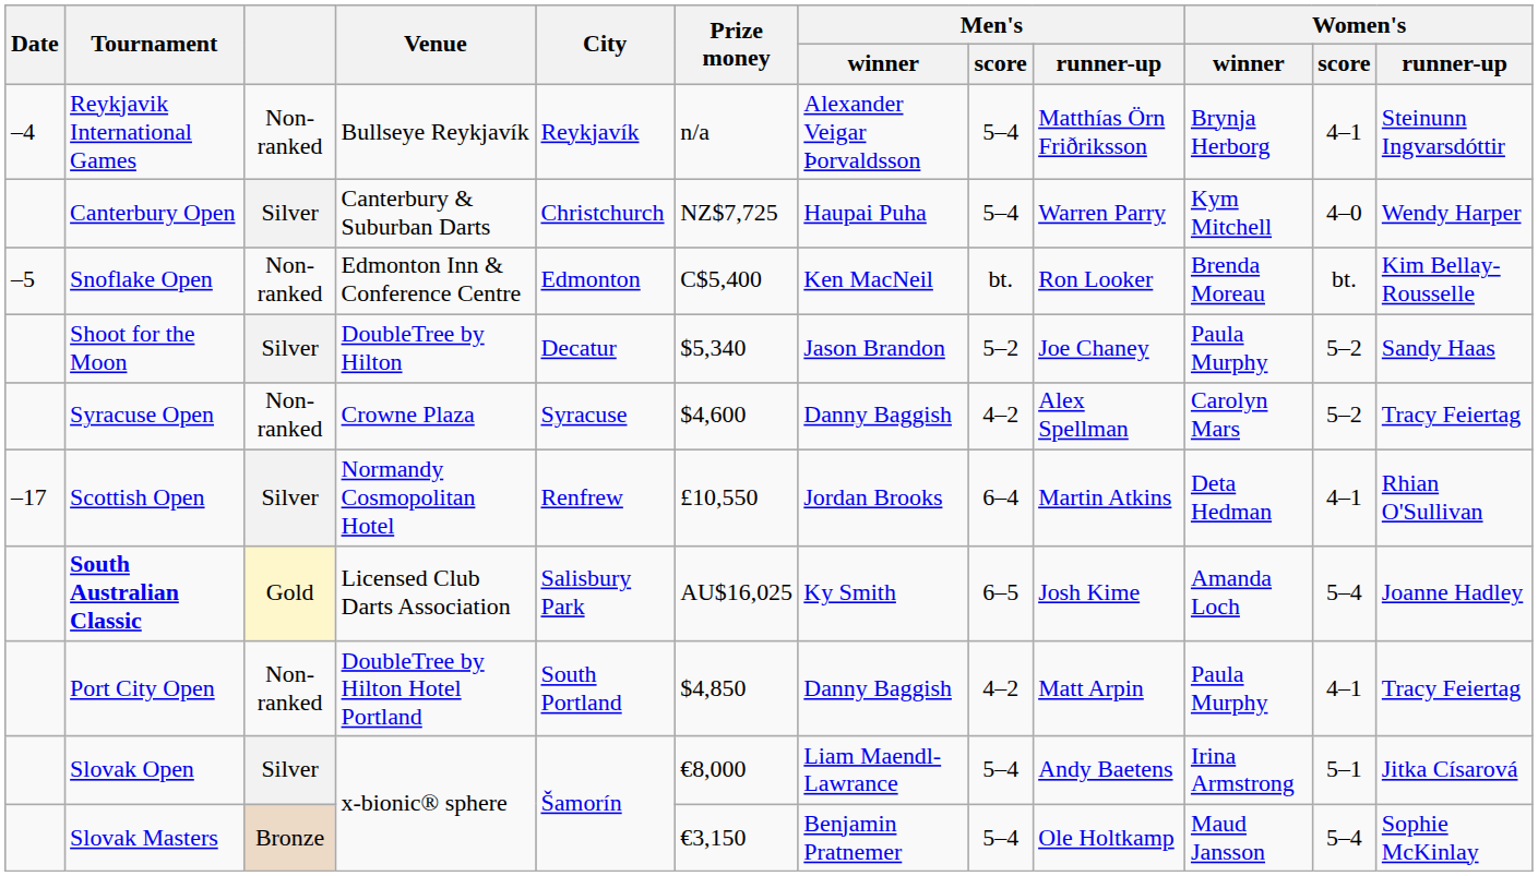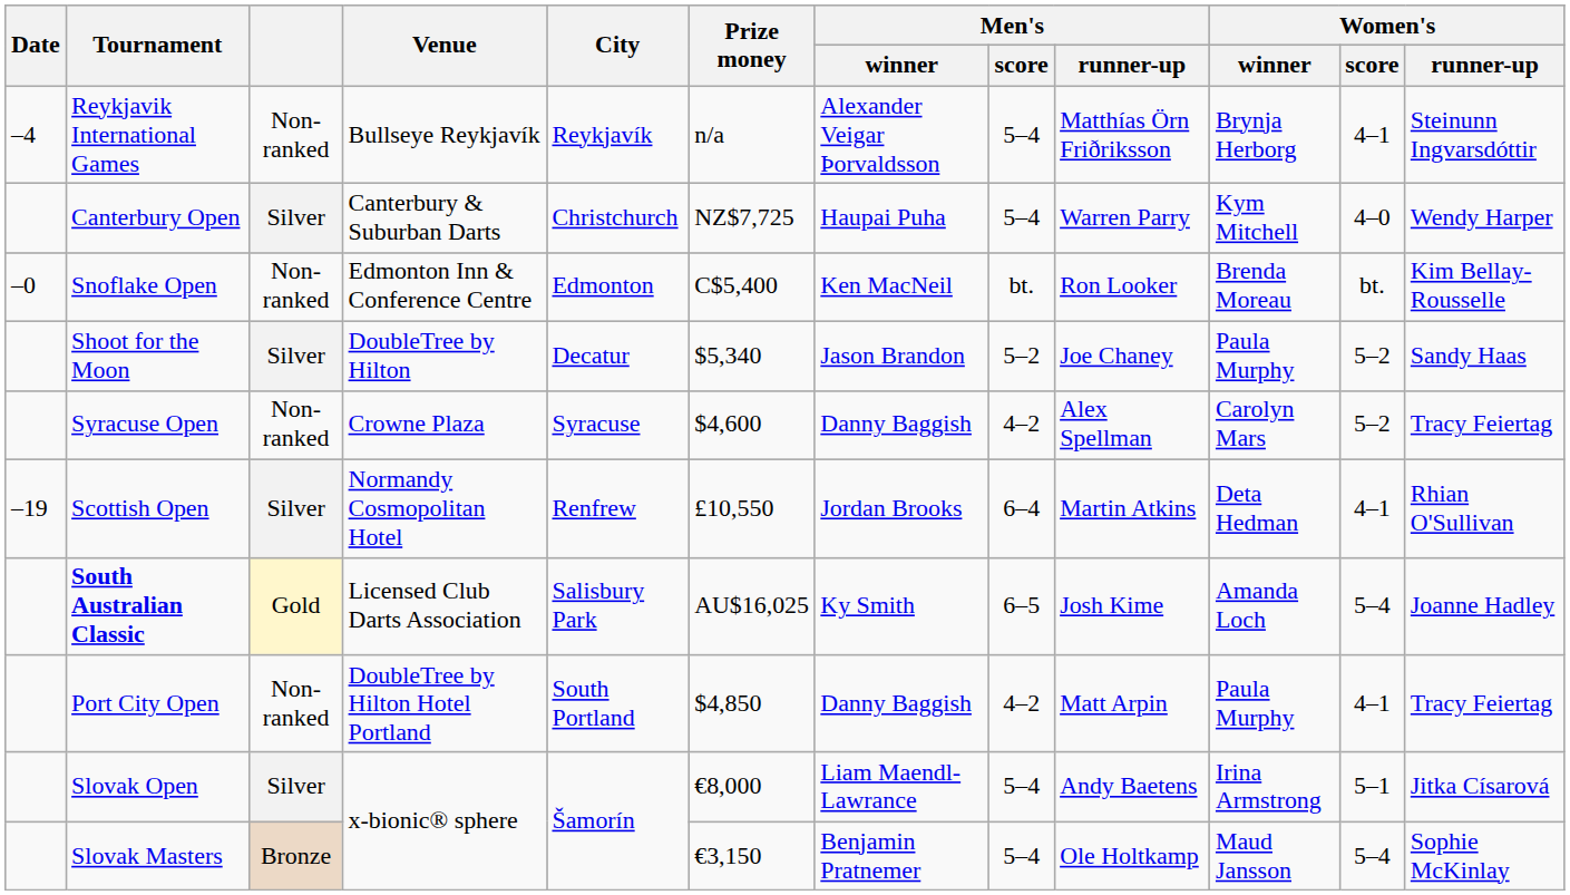Snoflake Open | Date: –5 -> –0
Scottish Open | Date: –17 -> –19
